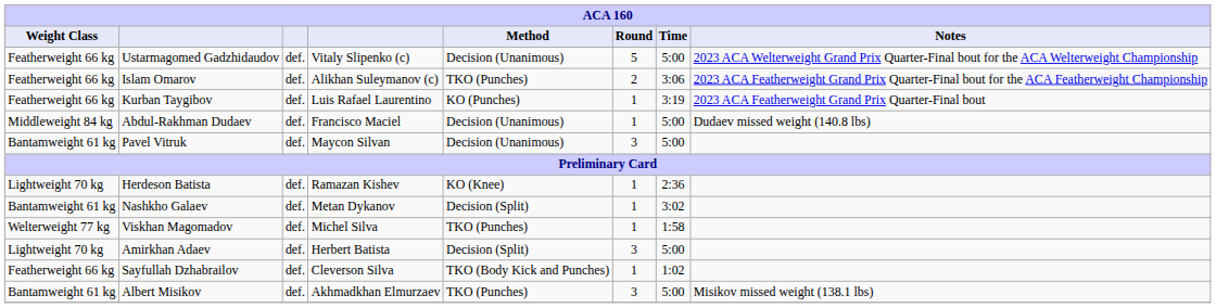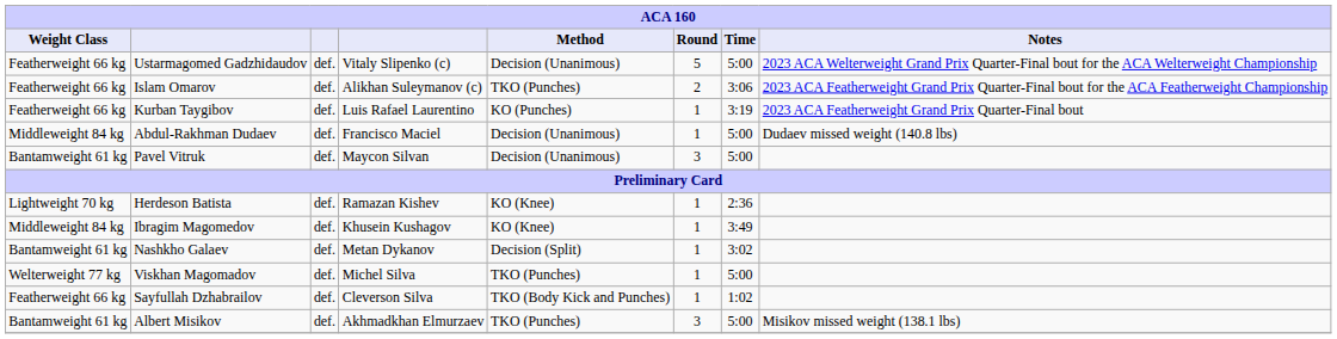+ row: Middleweight 84 kg | Ibragim Magomedov | def. | Khusein Kushagov | KO (Knee) | 1 | 3:49
Viskhan Magomadov | Time: 1:58 -> 5:00
- row: Lightweight 70 kg | Amirkhan Adaev | def. | Herbert Batista | Decision (Split) | 3 | 5:00
